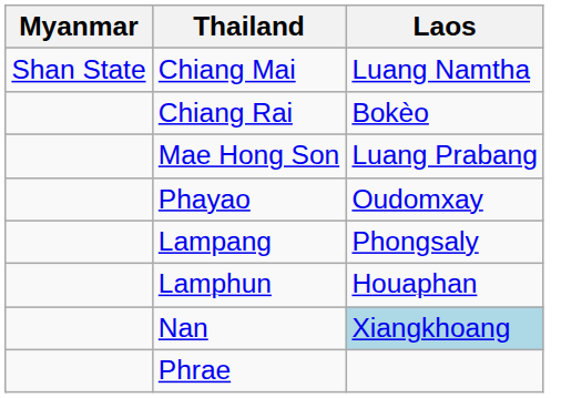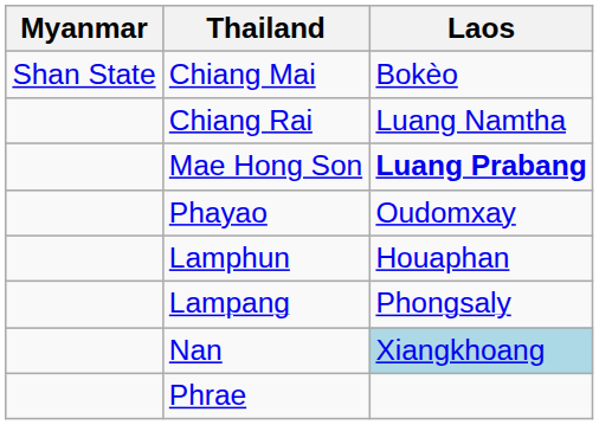Chiang Mai | Laos: Luang Namtha -> Bokèo
Chiang Rai | Laos: Bokèo -> Luang Namtha
Mae Hong Son | Laos: normal -> bold
rows swapped: Lampang <-> Lamphun
